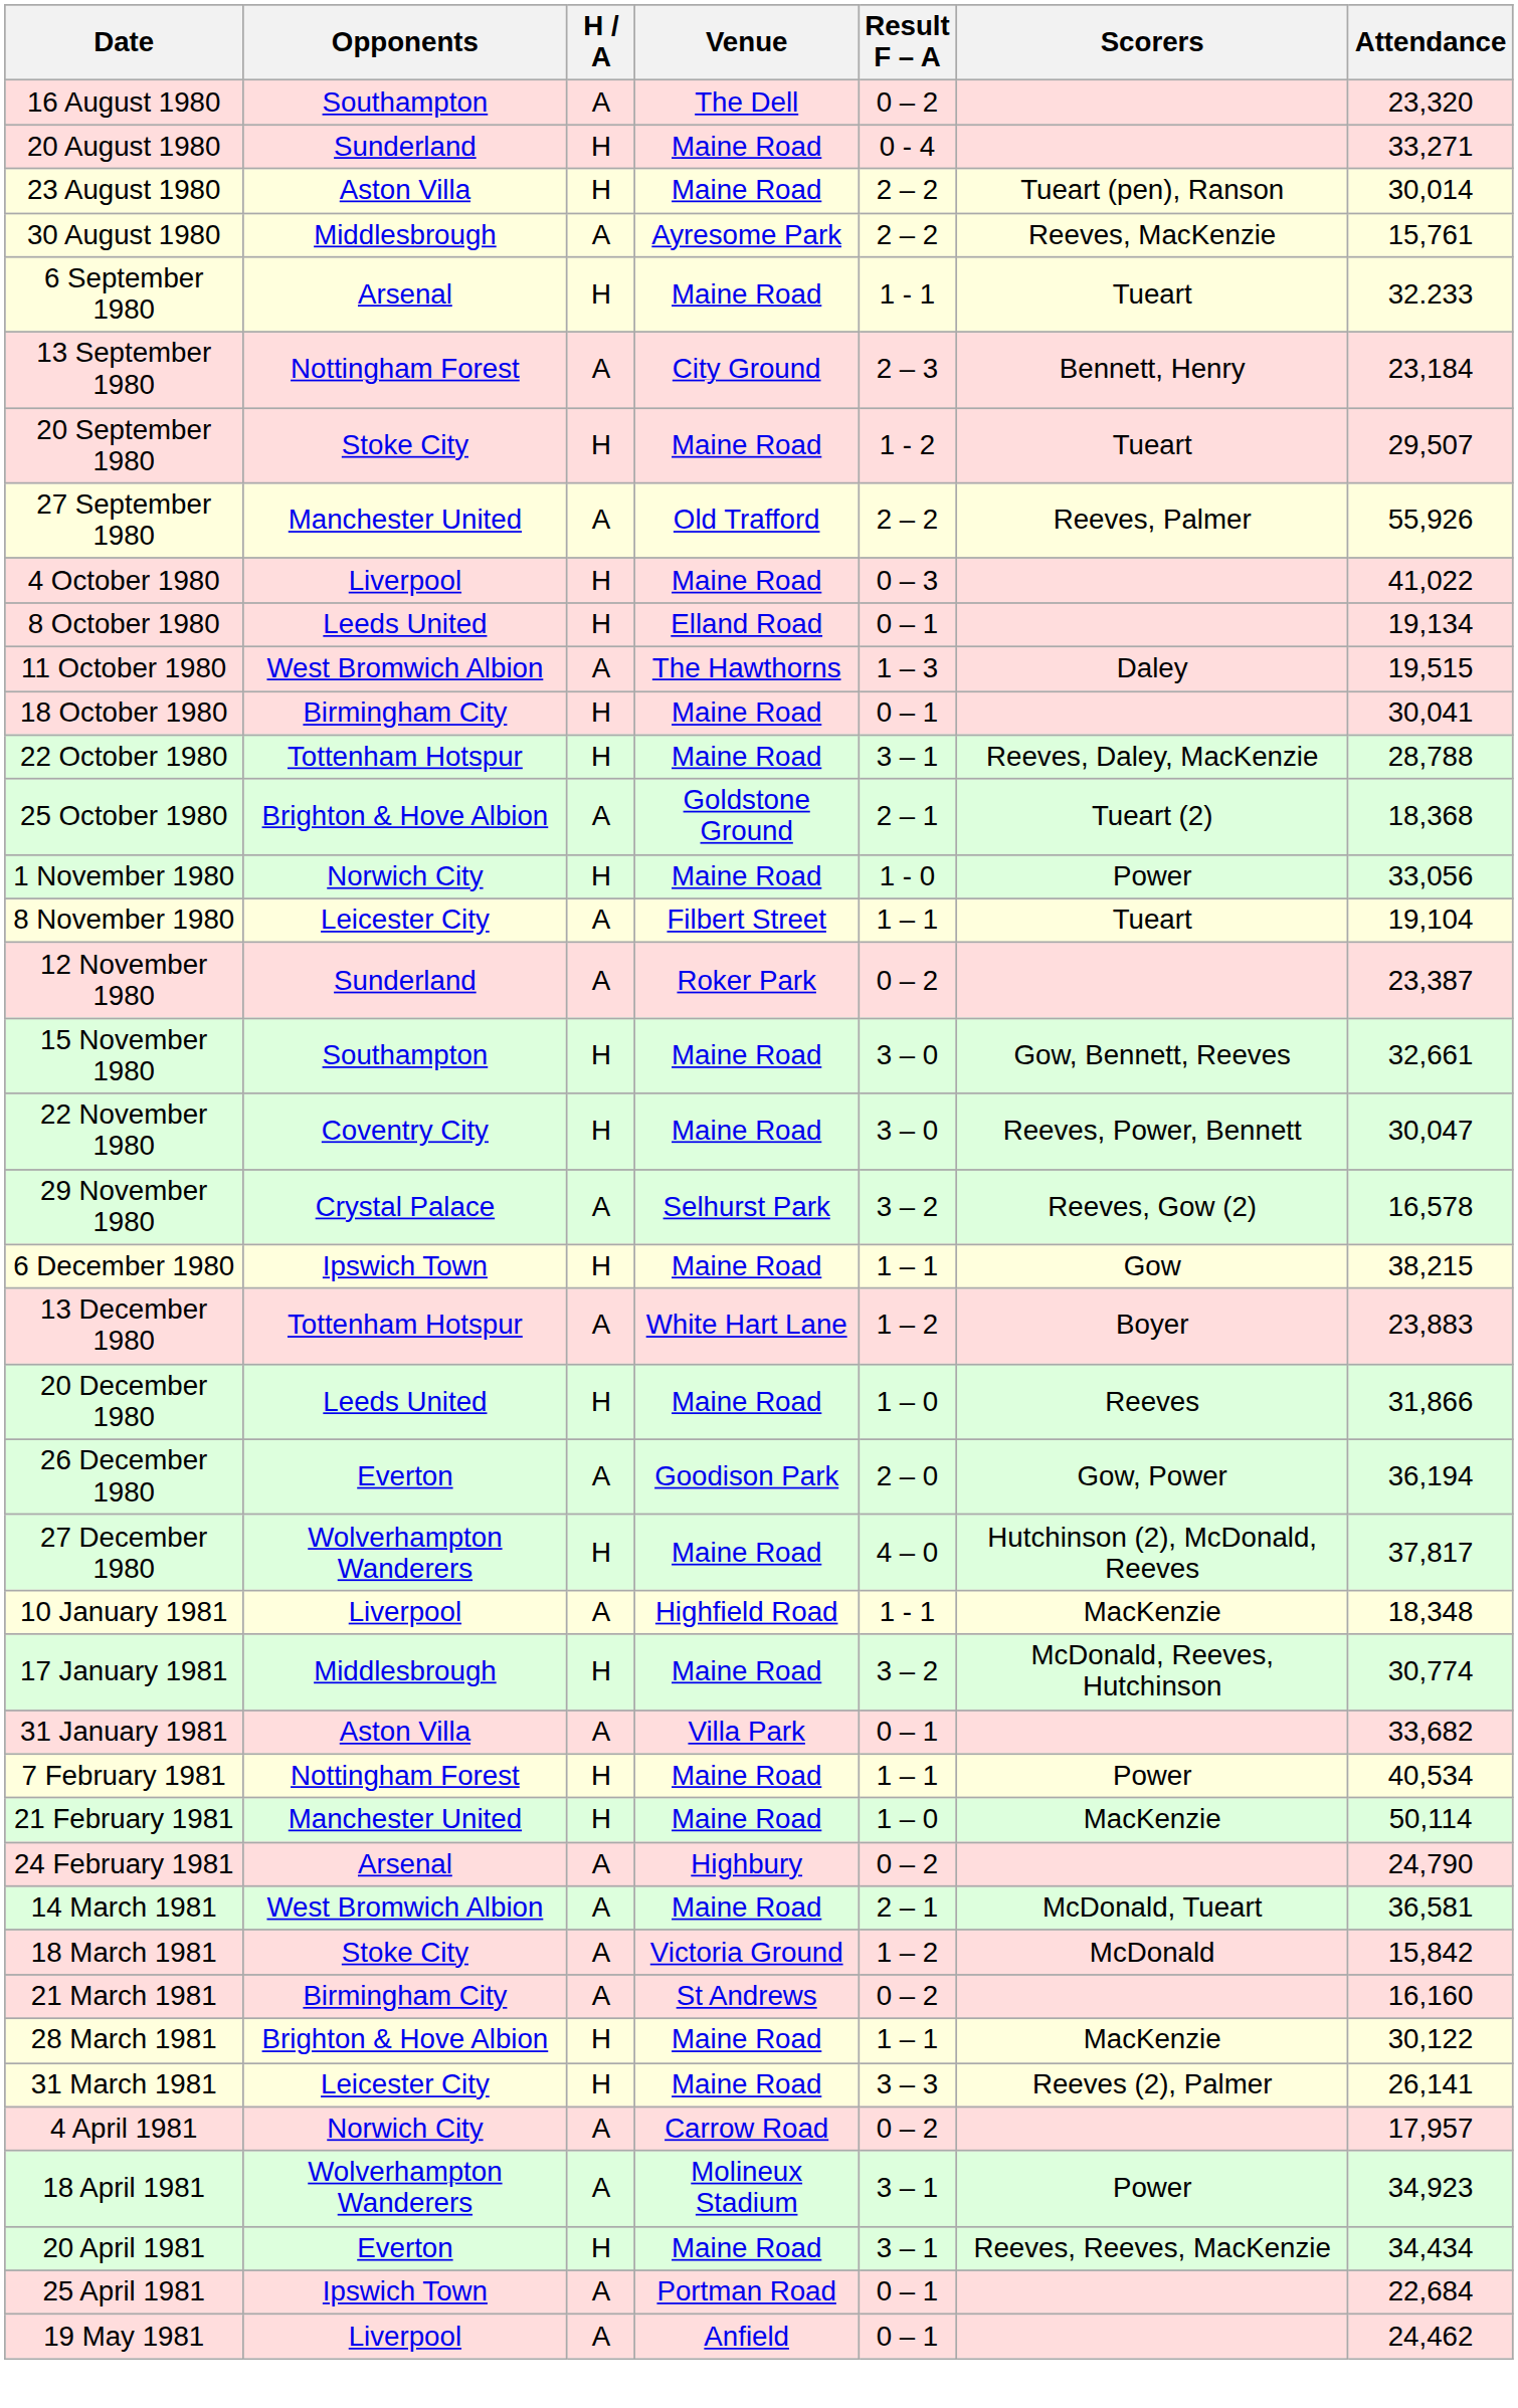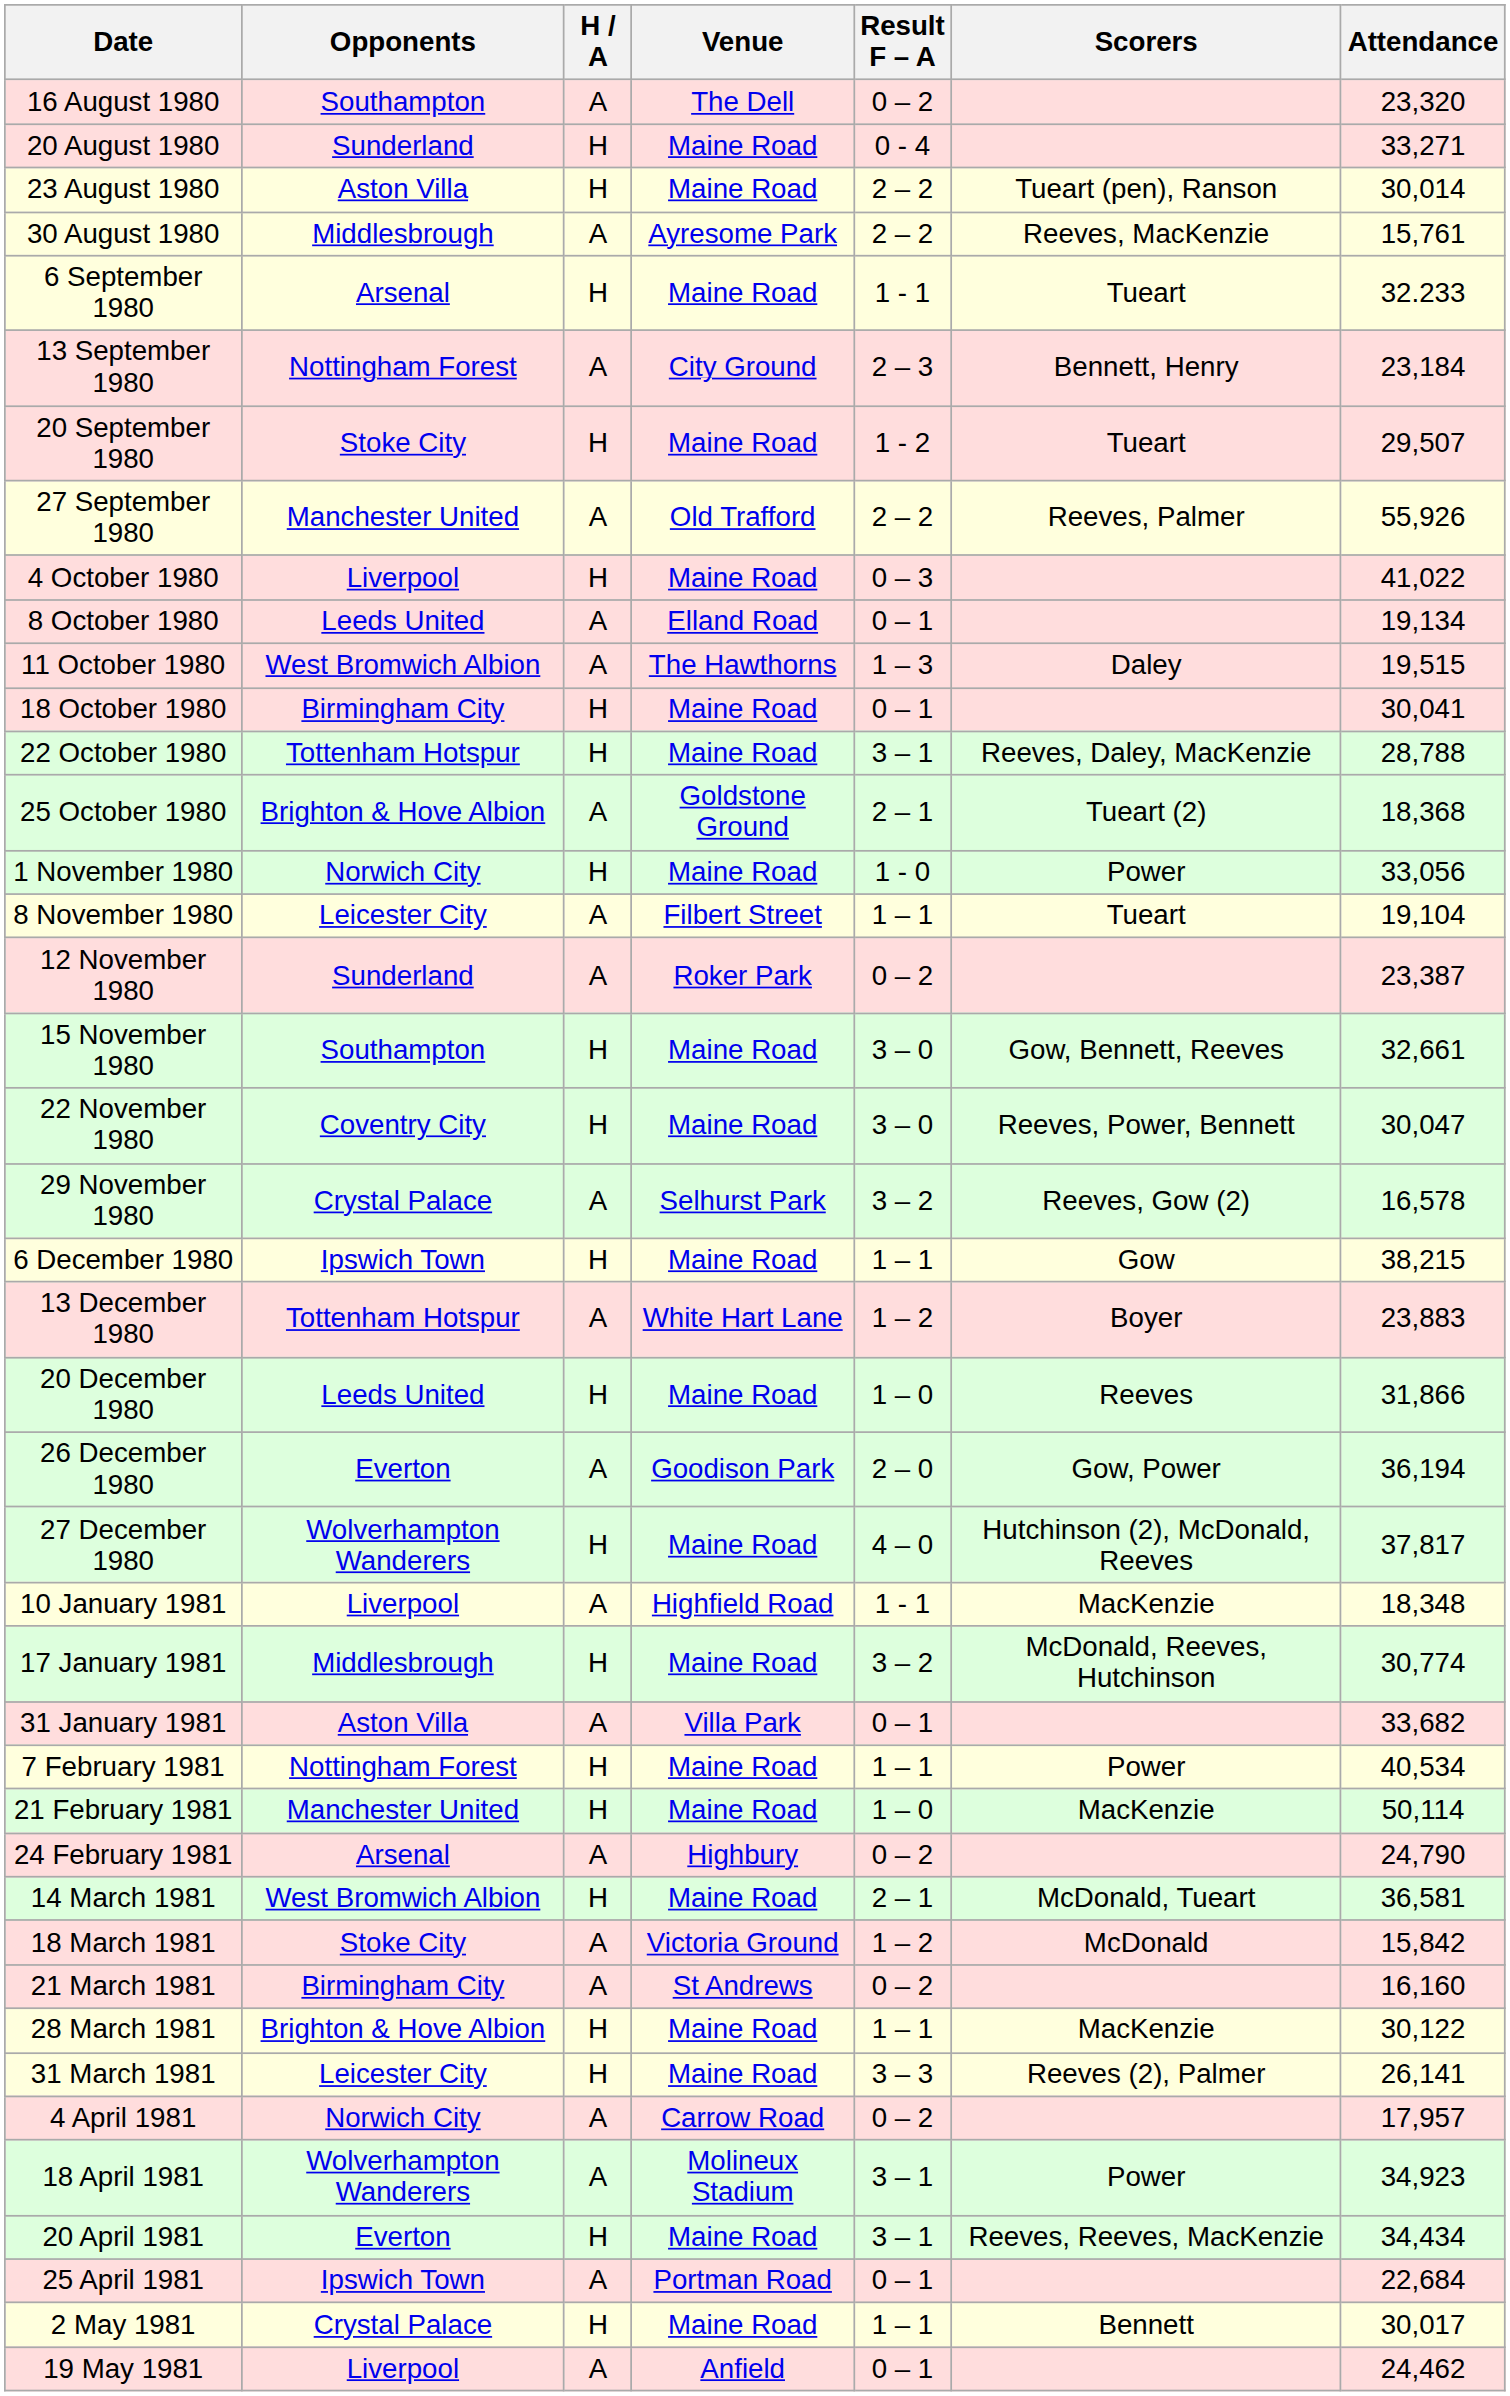8 October 1980 | H / A: H -> A
14 March 1981 | H / A: A -> H
+ row: 2 May 1981 | Crystal Palace | H | Maine Road | 1 – 1 | Bennett | 30,017
